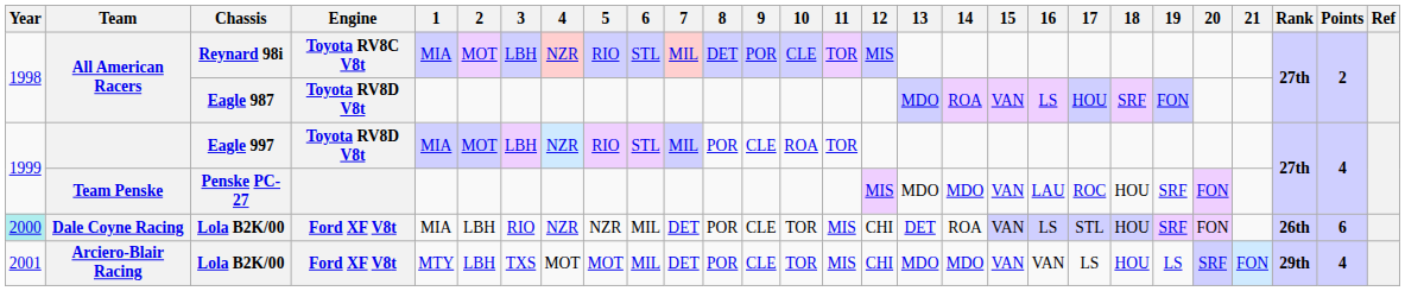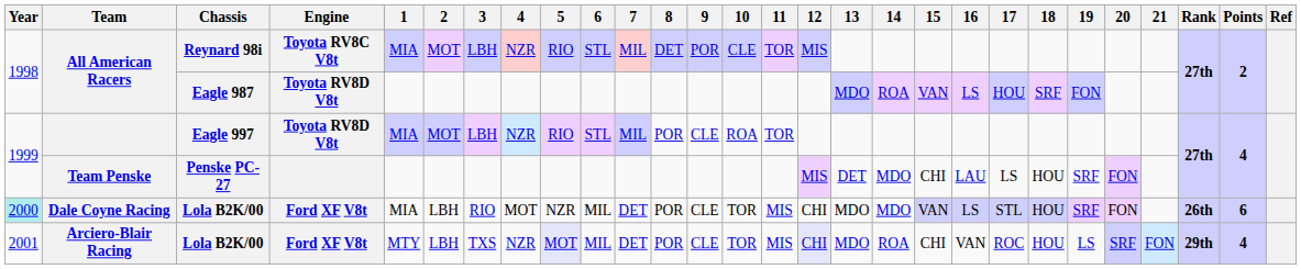Team Penske | 13: MDO -> DET
Team Penske | 15: VAN -> CHI
Team Penske | 17: ROC -> LS
Dale Coyne Racing | 4: NZR -> MOT
Dale Coyne Racing | 13: DET -> MDO
Dale Coyne Racing | 14: ROA -> MDO
Arciero-Blair Racing | 4: MOT -> NZR
Arciero-Blair Racing | 5: no background -> lavender background
Arciero-Blair Racing | 12: no background -> lavender background
Arciero-Blair Racing | 14: MDO -> ROA
Arciero-Blair Racing | 15: VAN -> CHI
Arciero-Blair Racing | 17: LS -> ROC
